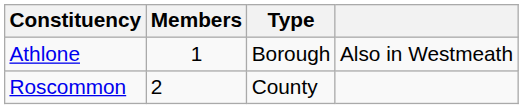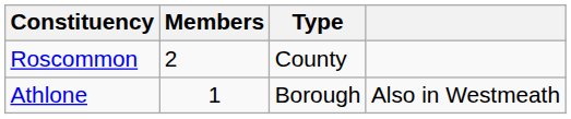rows swapped: Athlone <-> Roscommon
